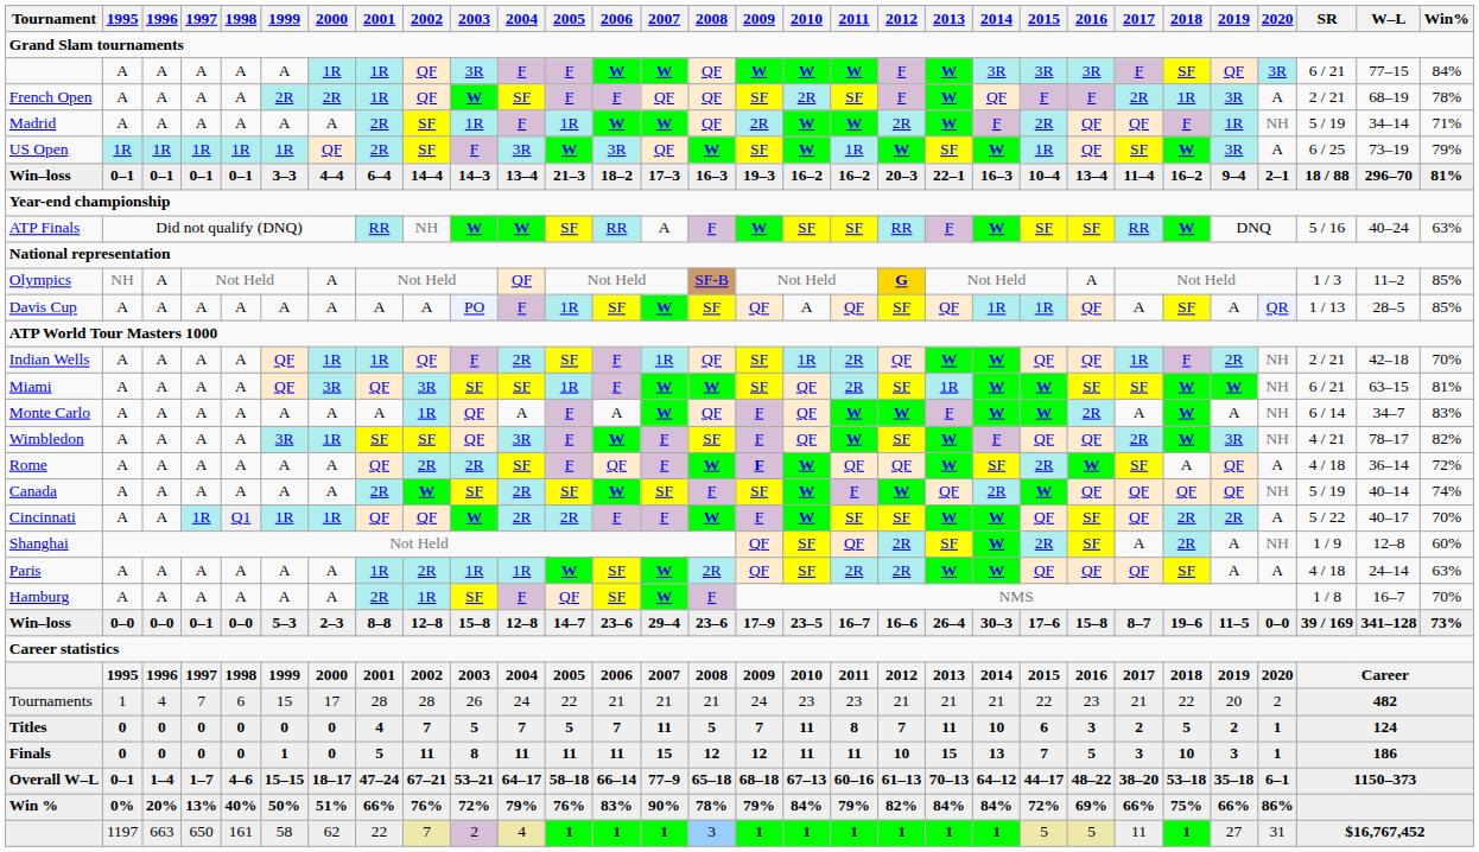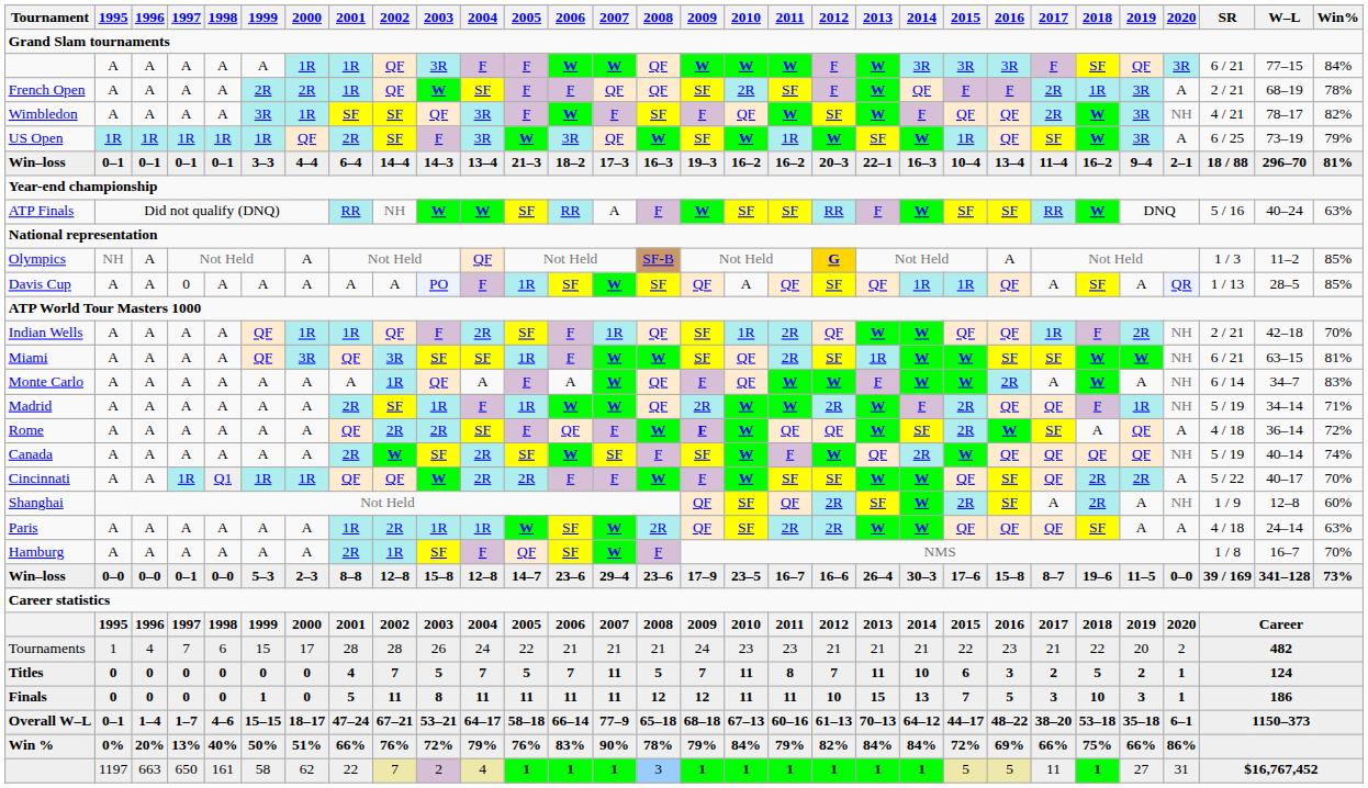rows swapped: Wimbledon <-> Madrid
Davis Cup | 1997: A -> 0
Finals | 2007: 15 -> 11
